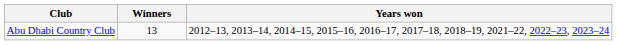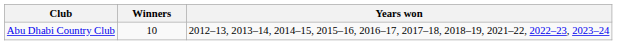Abu Dhabi Country Club | Winners: 13 -> 10
